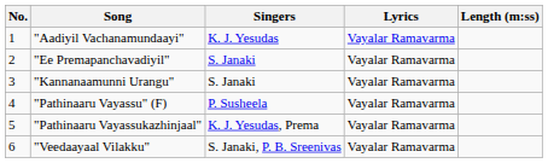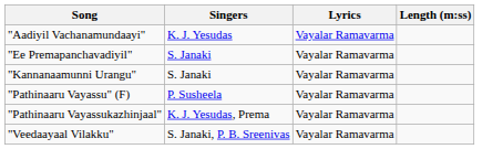- column: No. | 1 | 2 | 3 | 4 | 5 | 6
